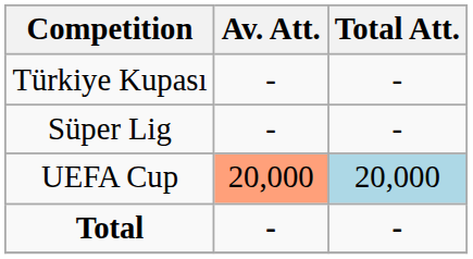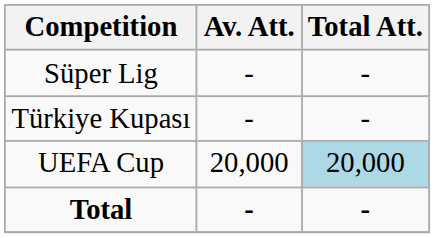rows swapped: Süper Lig <-> Türkiye Kupası
UEFA Cup | Av. Att.: lightsalmon background -> no background
